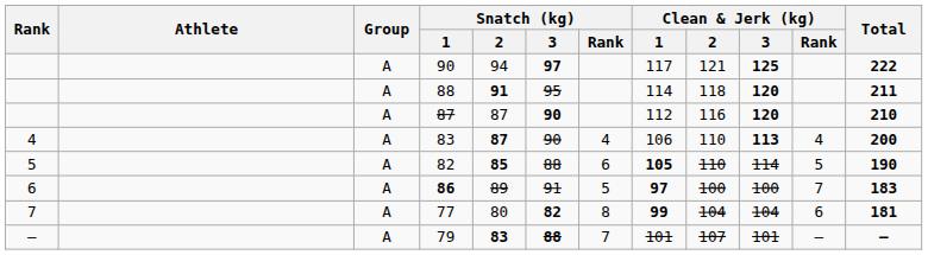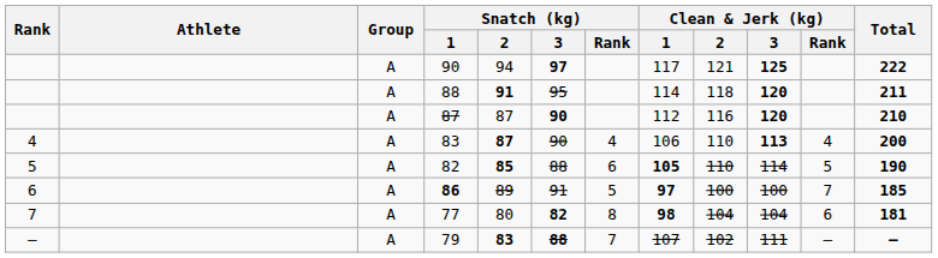86 | Total: 183 -> 185
77 | Clean & Jerk (kg) / 1: 99 -> 98
79 | Clean & Jerk (kg) / 1: 101 -> 107
79 | Clean & Jerk (kg) / 2: 107 -> 102
79 | Clean & Jerk (kg) / 3: 101 -> 111
